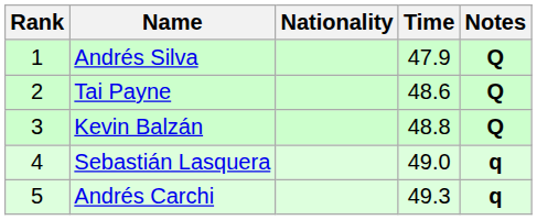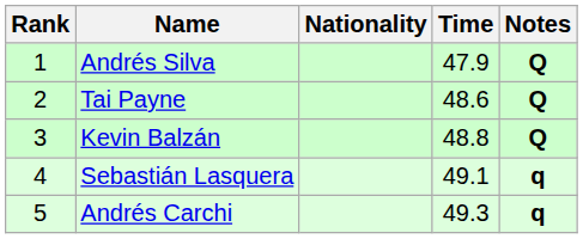Sebastián Lasquera | Time: 49.0 -> 49.1
